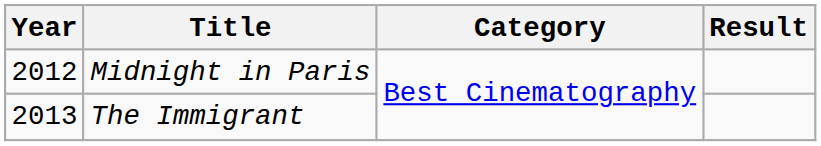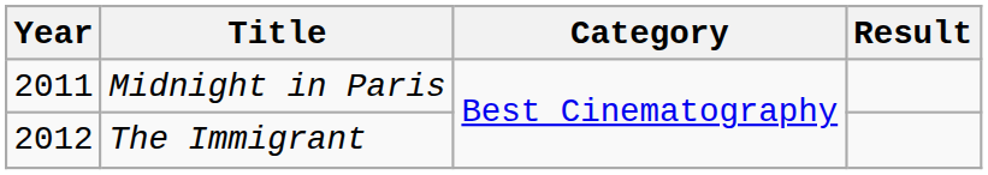Midnight in Paris | Year: 2012 -> 2011
The Immigrant | Year: 2013 -> 2012
